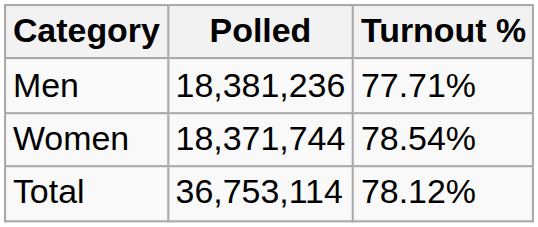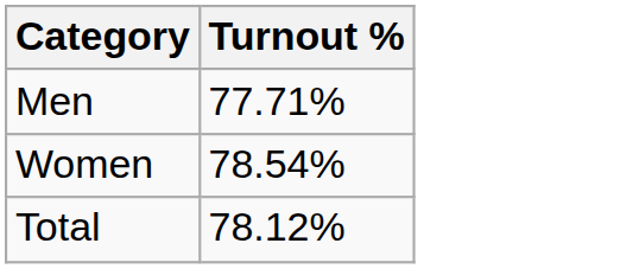- column: Polled | 18,381,236 | 18,371,744 | 36,753,114
